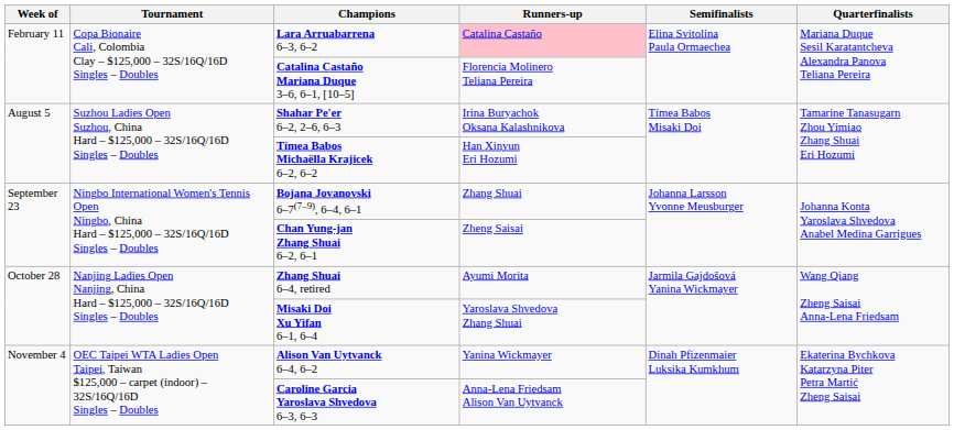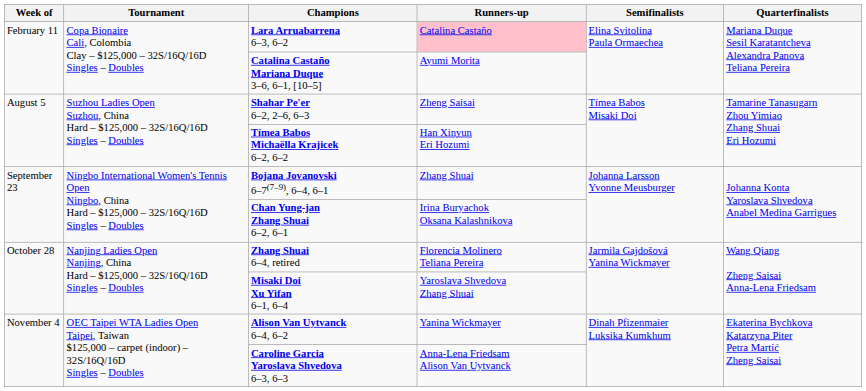Catalina Castaño Mariana Duque 3–6, 6–1, [10–5] | Runners-up: Florencia Molinero Teliana Pereira -> Ayumi Morita
Shahar Pe'er 6–2, 2–6, 6–3 | Runners-up: Irina Buryachok Oksana Kalashnikova -> Zheng Saisai
Chan Yung-jan Zhang Shuai 6–2, 6–1 | Runners-up: Zheng Saisai -> Irina Buryachok Oksana Kalashnikova
Zhang Shuai 6–4, retired | Runners-up: Ayumi Morita -> Florencia Molinero Teliana Pereira
